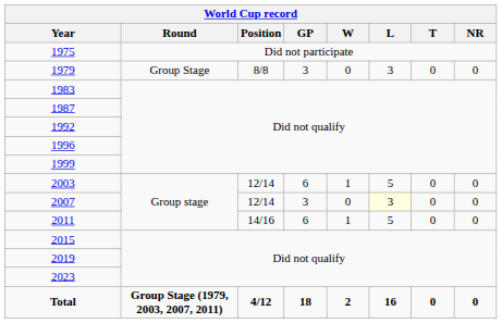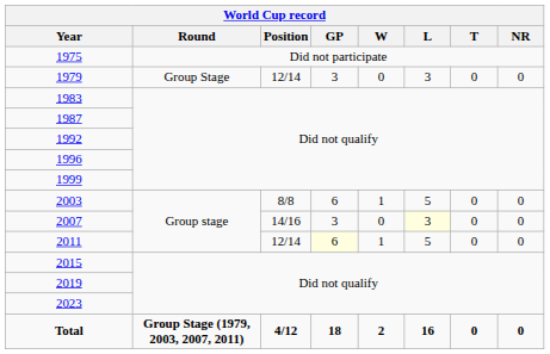1979 | Position: 8/8 -> 12/14
2003 | Position: 12/14 -> 8/8
2007 | Position: 12/14 -> 14/16
2011 | Position: 14/16 -> 12/14
2011 | GP: no background -> lightyellow background
